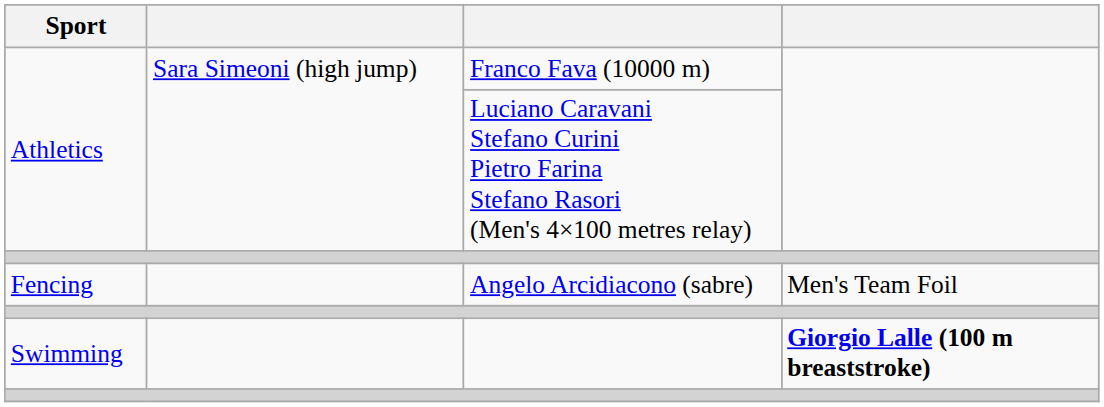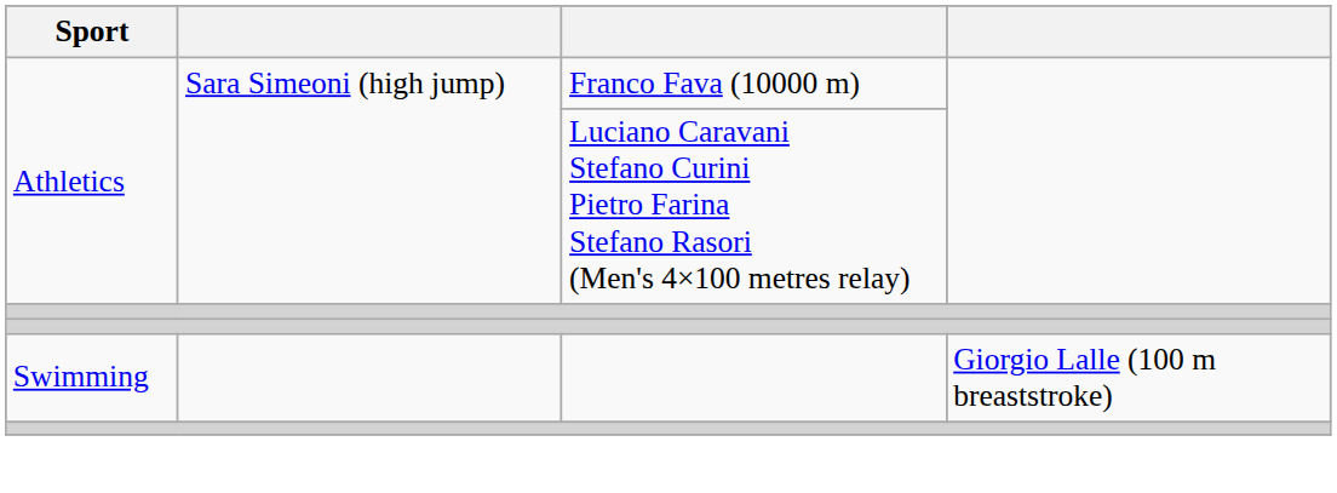- row: Fencing | Angelo Arcidiacono (sabre) | Men's Team Foil
Swimming | column 4: bold -> normal
